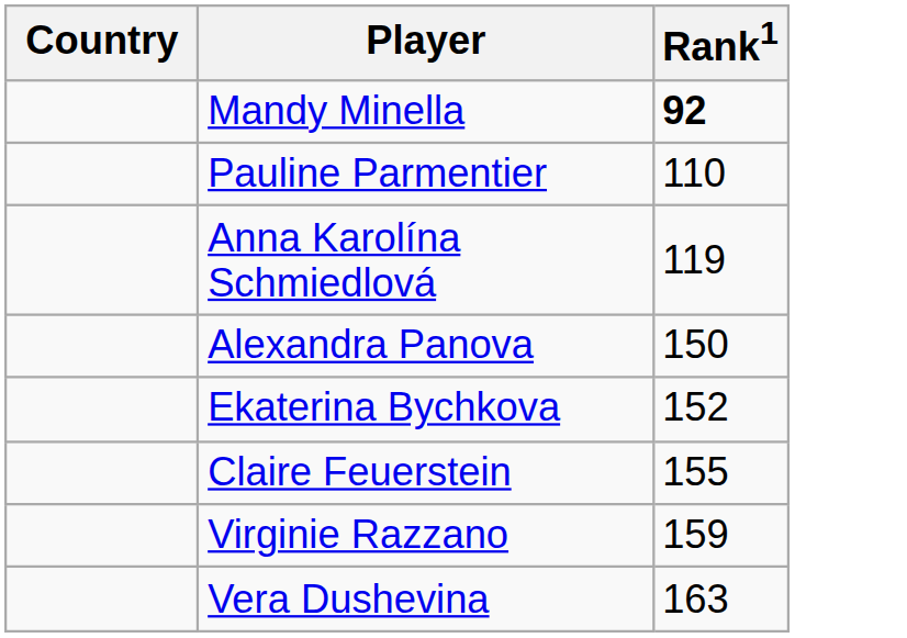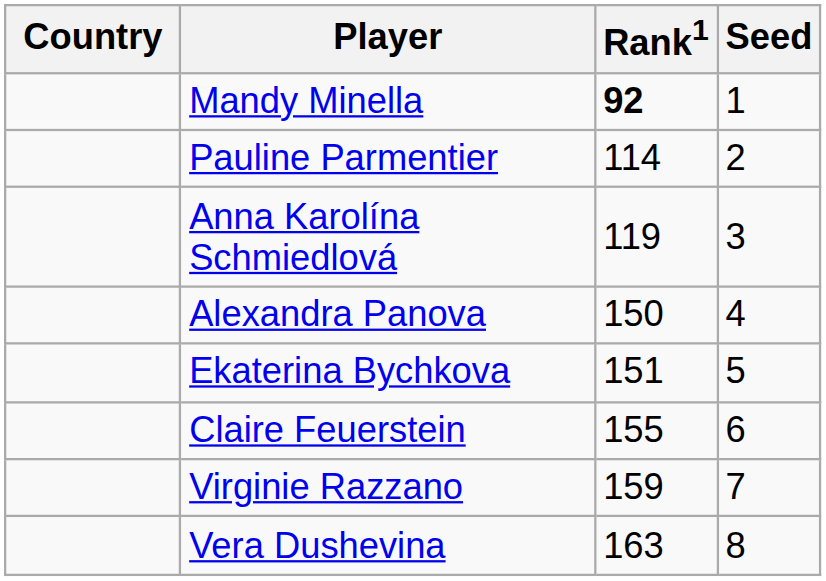+ column: Seed | 1 | 2 | 3 | 4 | 5 | 6 | 7 | 8
Pauline Parmentier | Rank1: 110 -> 114
Ekaterina Bychkova | Rank1: 152 -> 151
